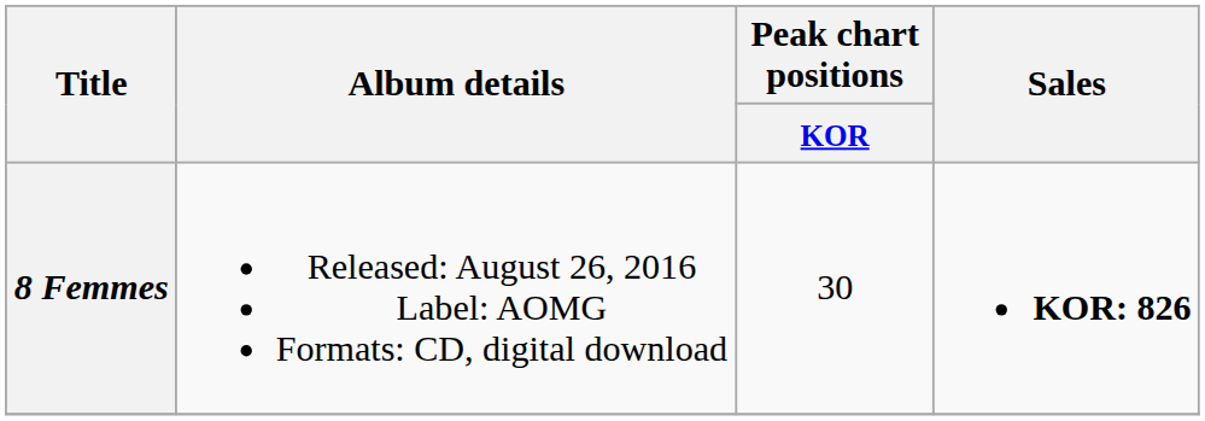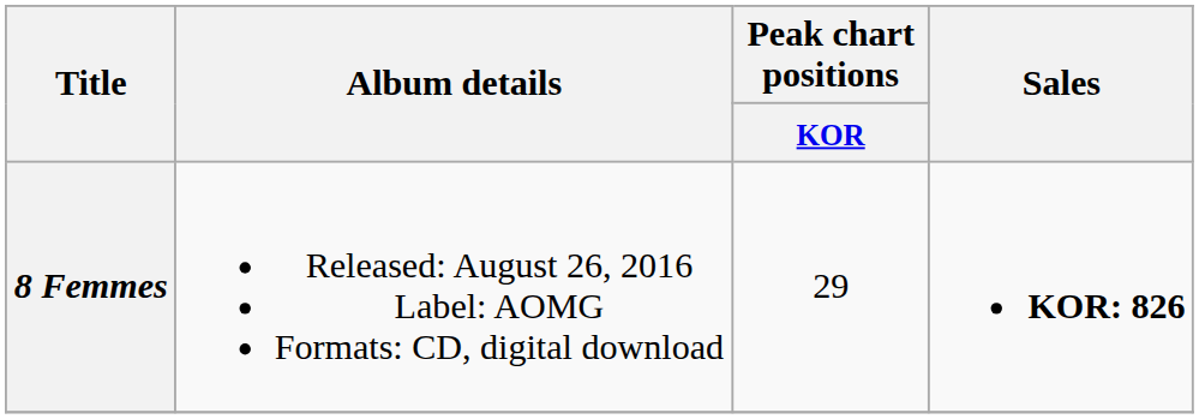8 Femmes | Peak chart positions / KOR: 30 -> 29
